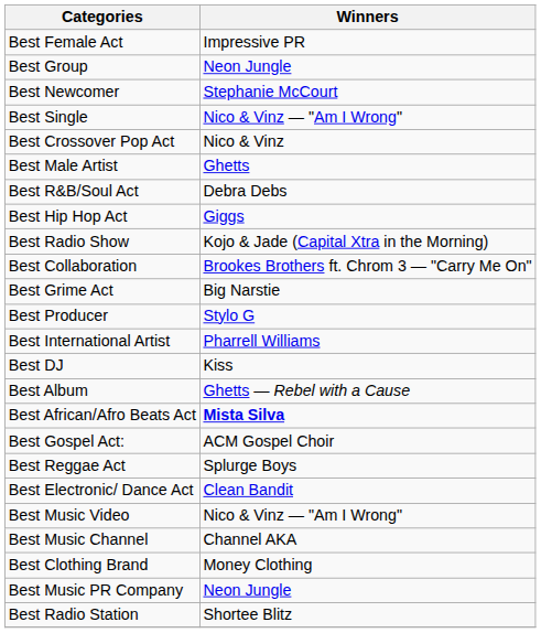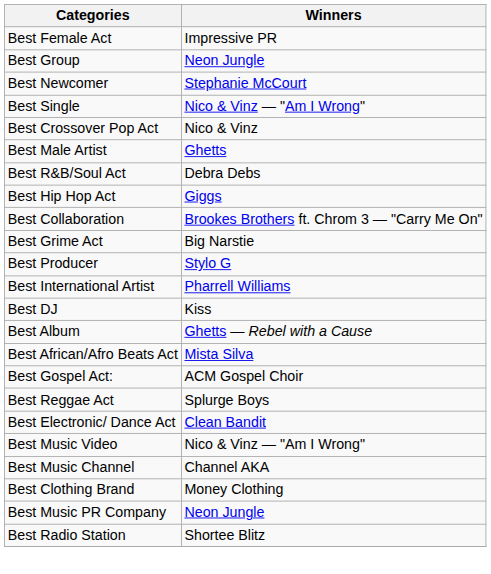- row: Best Radio Show | Kojo & Jade (Capital Xtra in the Morning)
Best African/Afro Beats Act | Winners: bold -> normal
